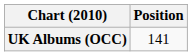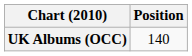UK Albums (OCC) | Position: 141 -> 140
